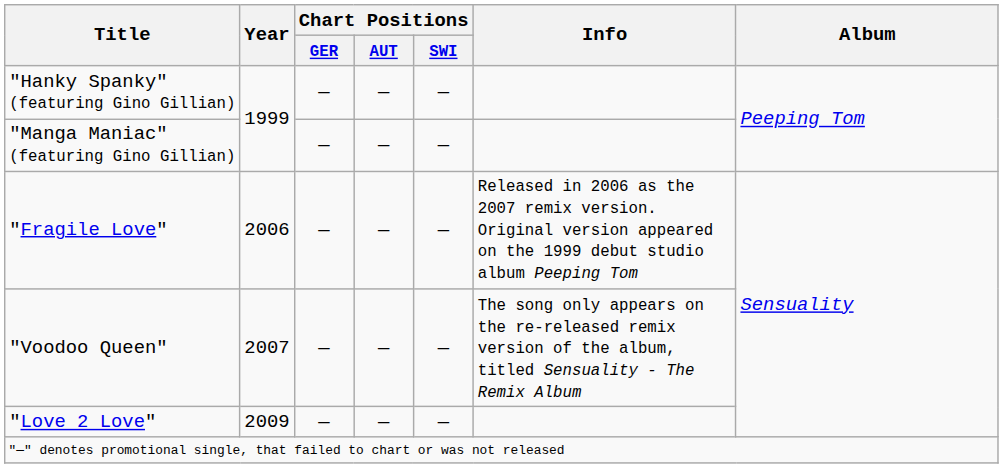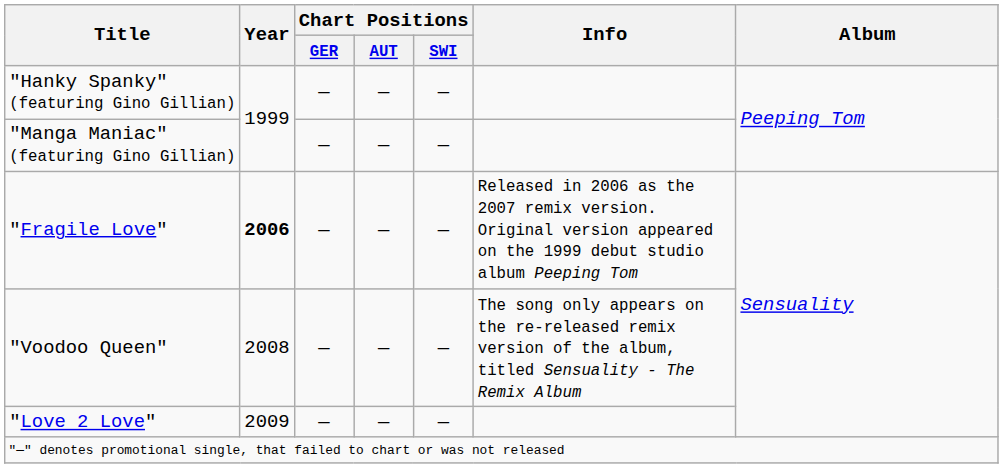"Fragile Love" | Year: normal -> bold
"Voodoo Queen" | Year: 2007 -> 2008
